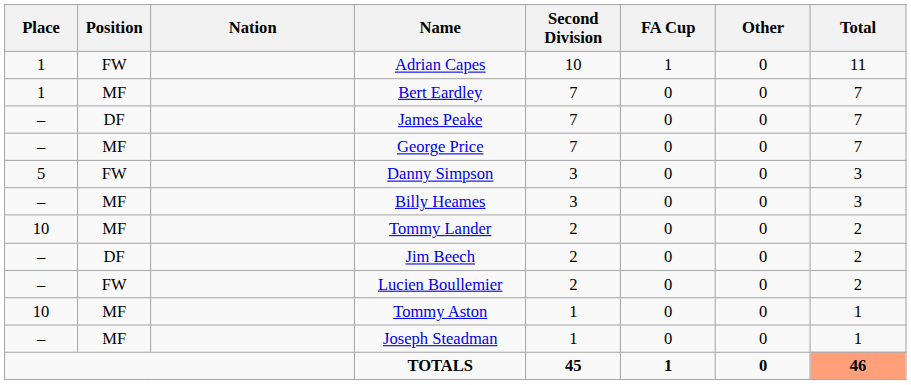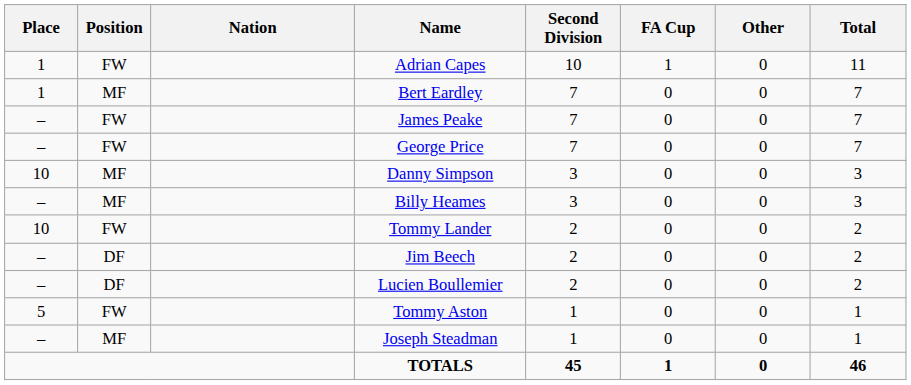James Peake | Position: DF -> FW
George Price | Position: MF -> FW
Danny Simpson | Place: 5 -> 10
Danny Simpson | Position: FW -> MF
Tommy Lander | Position: MF -> FW
Lucien Boullemier | Position: FW -> DF
Tommy Aston | Place: 10 -> 5
Tommy Aston | Position: MF -> FW
TOTALS | Total: lightsalmon background -> no background
